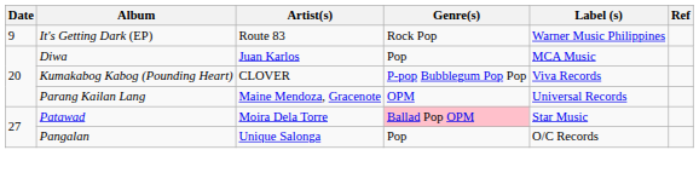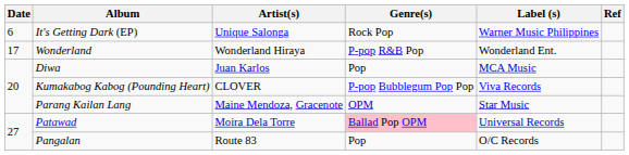It's Getting Dark (EP) | Date: 9 -> 6
It's Getting Dark (EP) | Artist(s): Route 83 -> Unique Salonga
+ row: 17 | Wonderland | Wonderland Hiraya | P-pop R&B Pop | Wonderland Ent.
Parang Kailan Lang | Label (s): Universal Records -> Star Music
Patawad | Label (s): Star Music -> Universal Records
Pangalan | Artist(s): Unique Salonga -> Route 83
